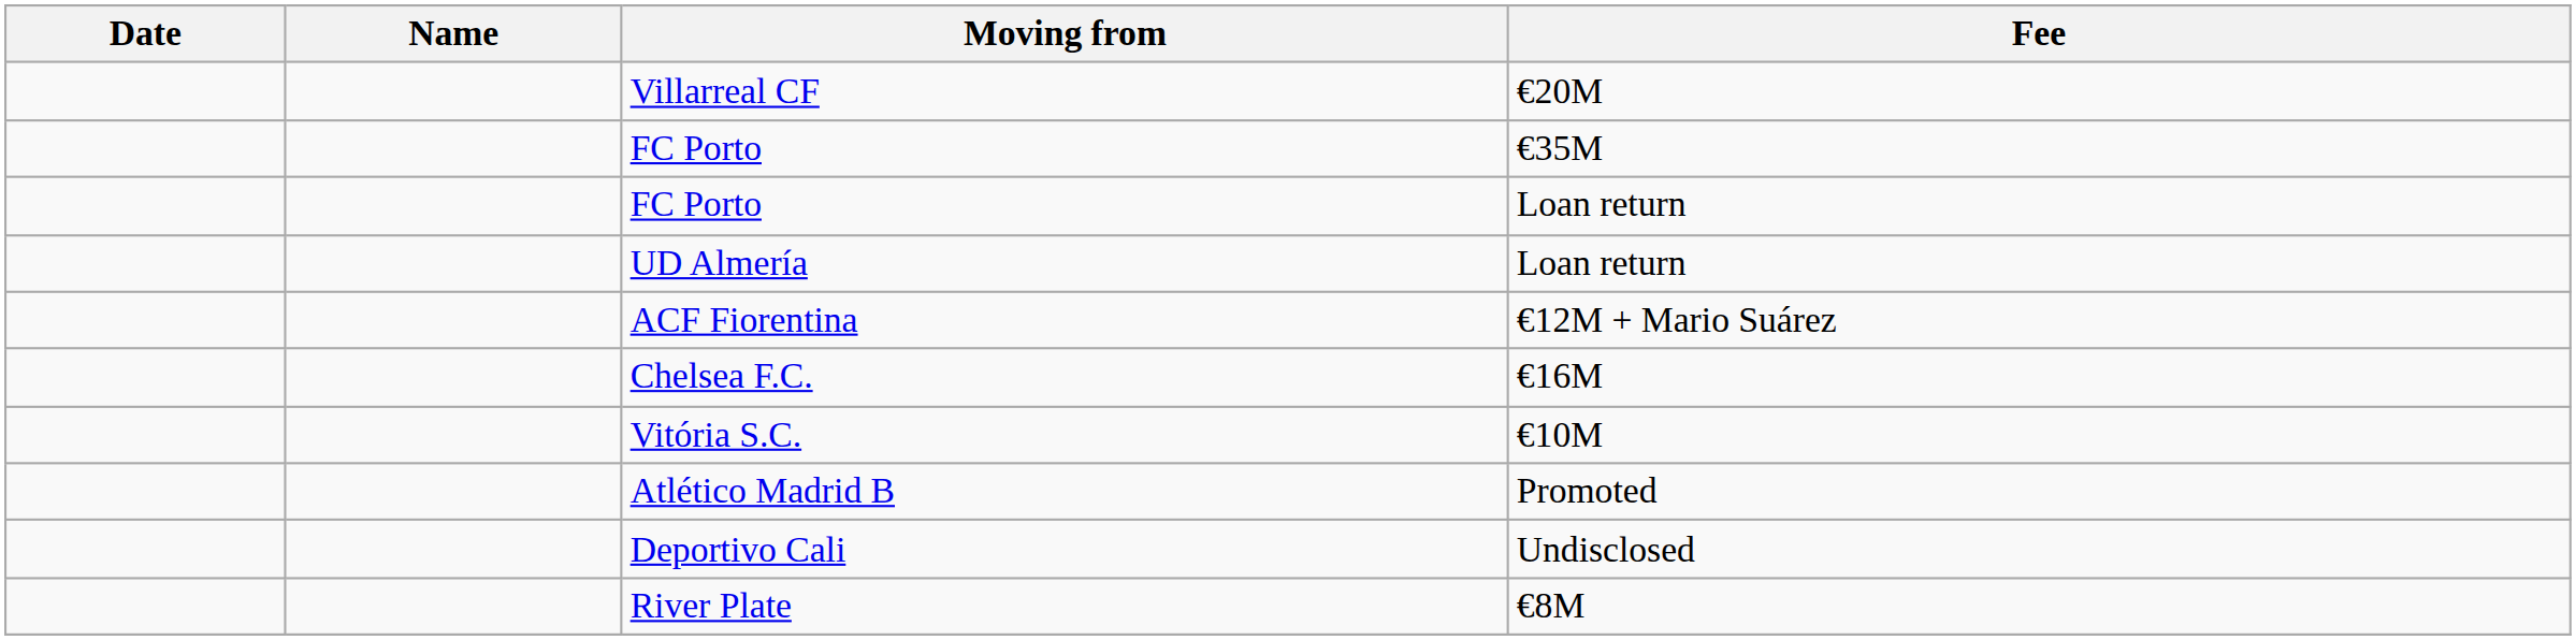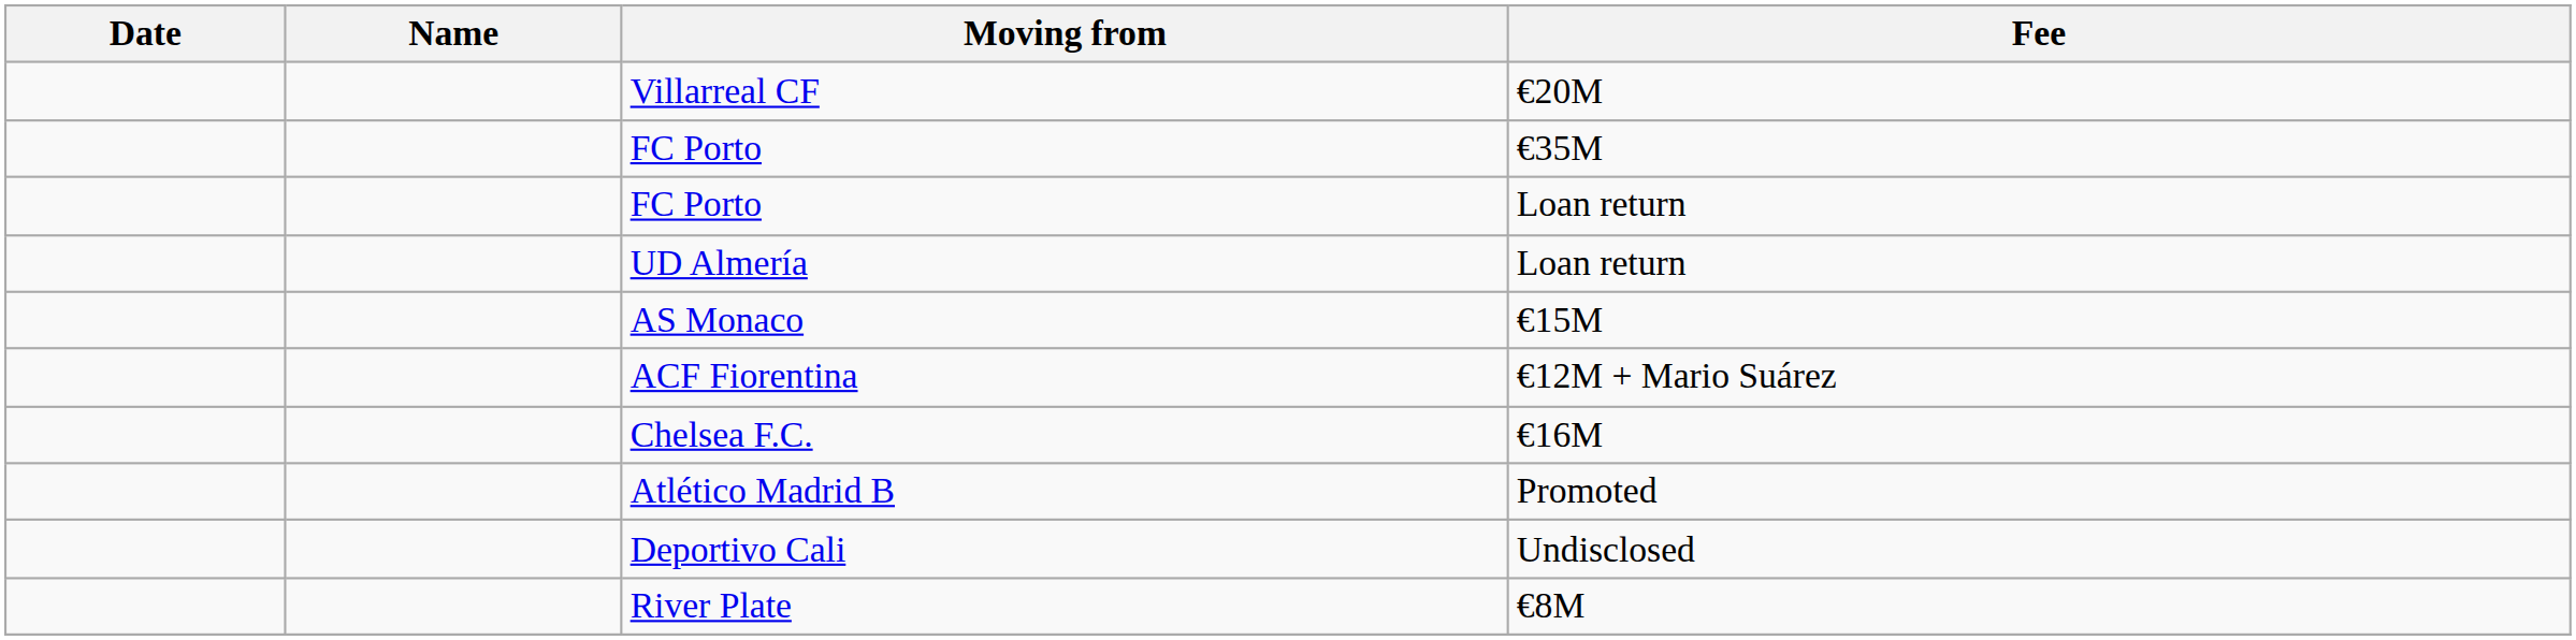+ row: AS Monaco | €15M
- row: Vitória S.C. | €10M
